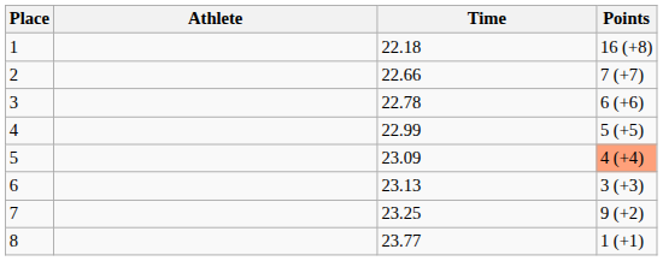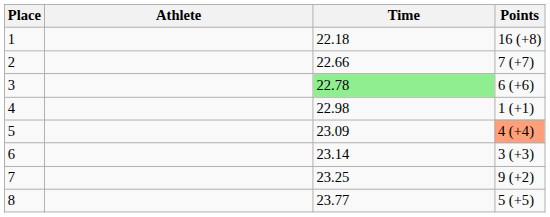3 | Time: no background -> lightgreen background
4 | Time: 22.99 -> 22.98
4 | Points: 5 (+5) -> 1 (+1)
6 | Time: 23.13 -> 23.14
8 | Points: 1 (+1) -> 5 (+5)
